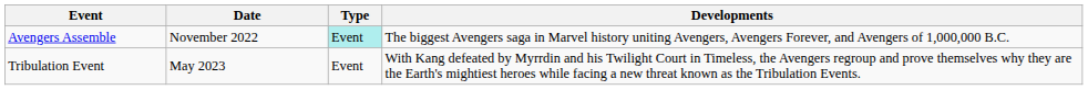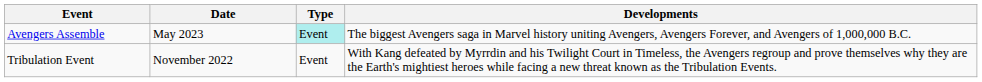Avengers Assemble | Date: November 2022 -> May 2023
Tribulation Event | Date: May 2023 -> November 2022
